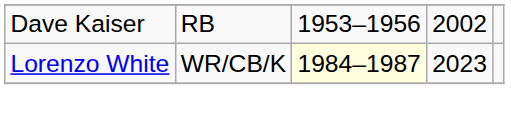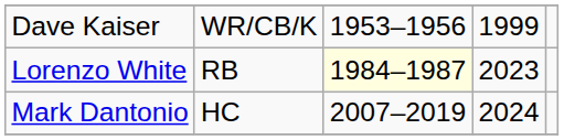Dave Kaiser | column 2: RB -> WR/CB/K
Dave Kaiser | column 4: 2002 -> 1999
Lorenzo White | column 2: WR/CB/K -> RB
+ row: Mark Dantonio | HC | 2007–2019 | 2024
